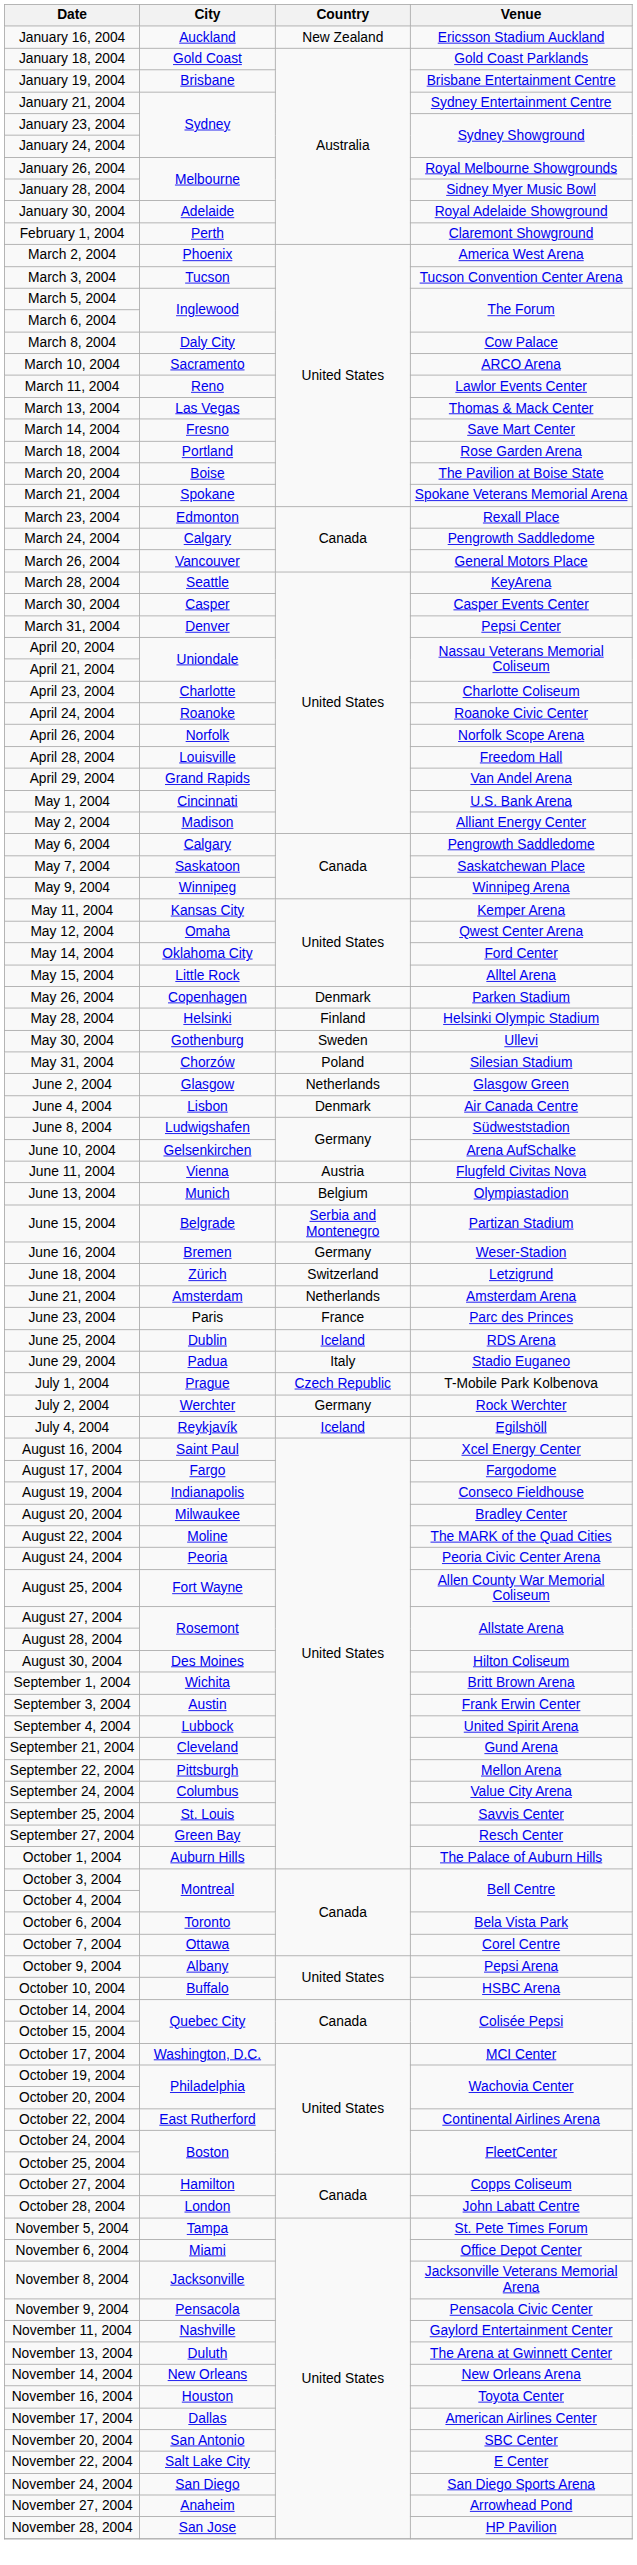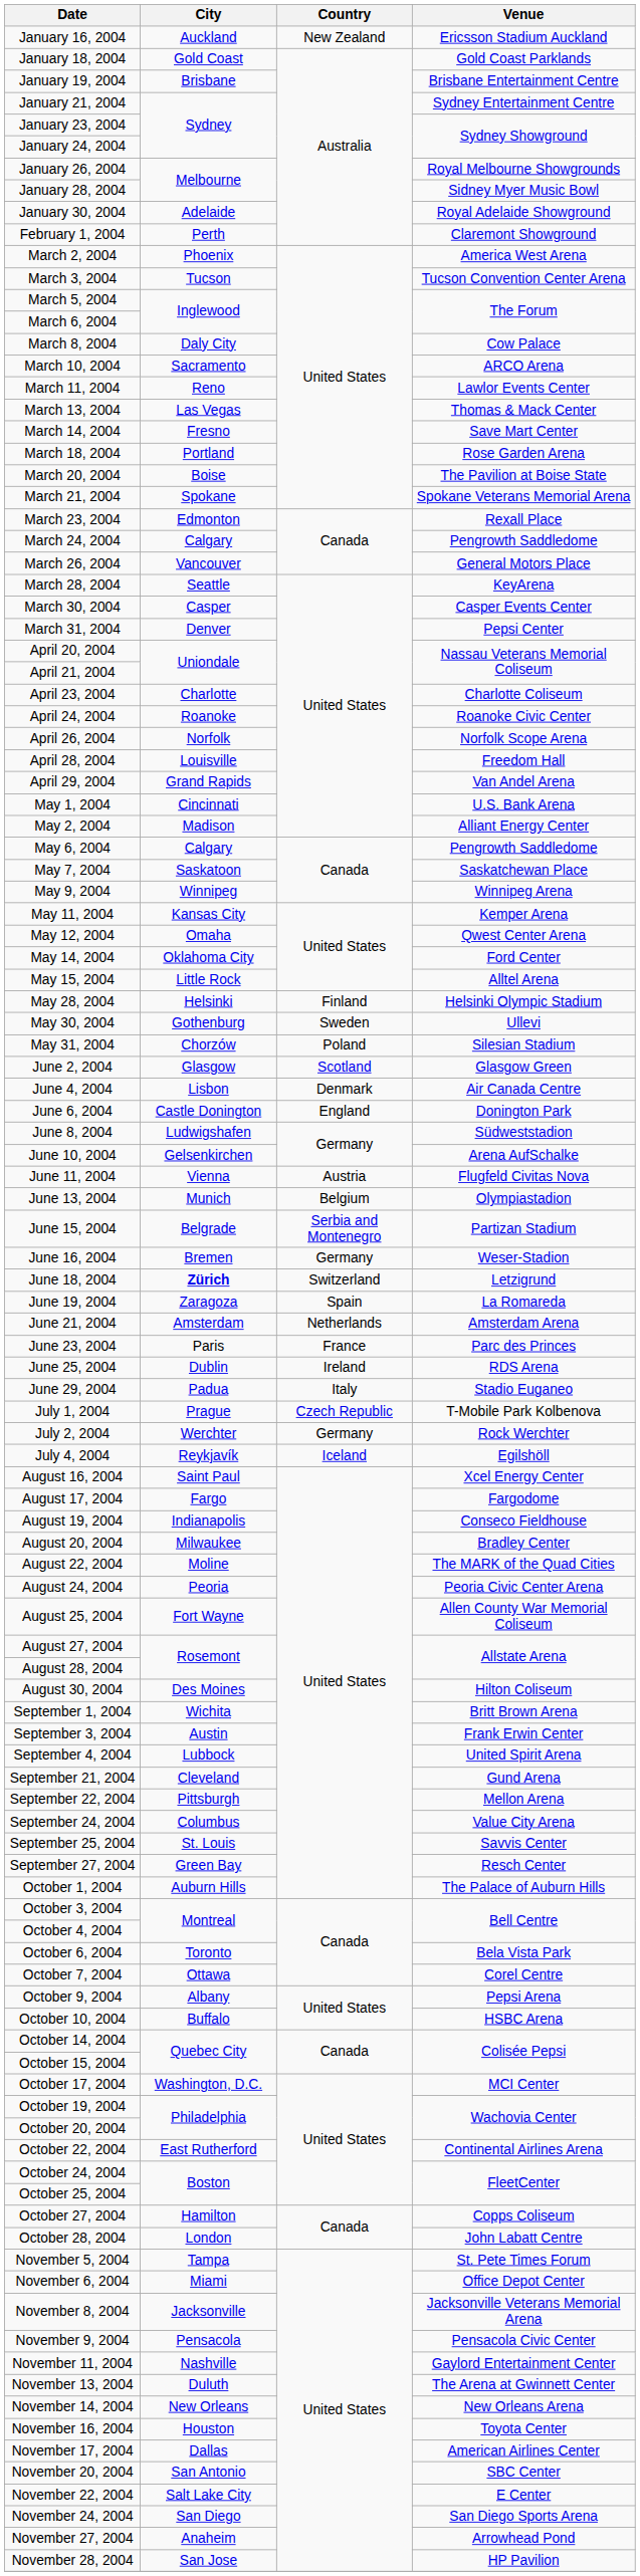- row: May 26, 2004 | Copenhagen | Denmark | Parken Stadium
June 2, 2004 | Country: Netherlands -> Scotland
+ row: June 6, 2004 | Castle Donington | England | Donington Park
June 18, 2004 | City: normal -> bold
+ row: June 19, 2004 | Zaragoza | Spain | La Romareda
June 25, 2004 | Country: Iceland -> Ireland
